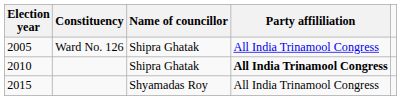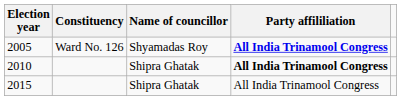2005 | Name of councillor: Shipra Ghatak -> Shyamadas Roy
2005 | Party affililiation: normal -> bold
2015 | Name of councillor: Shyamadas Roy -> Shipra Ghatak
